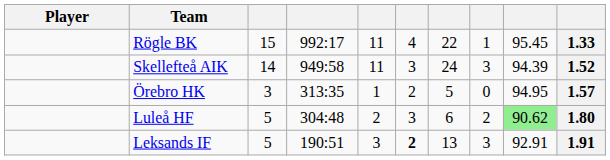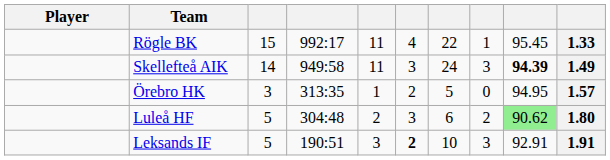Skellefteå AIK | column 9: normal -> bold
Skellefteå AIK | column 10: 1.52 -> 1.49
Leksands IF | column 7: 13 -> 10
